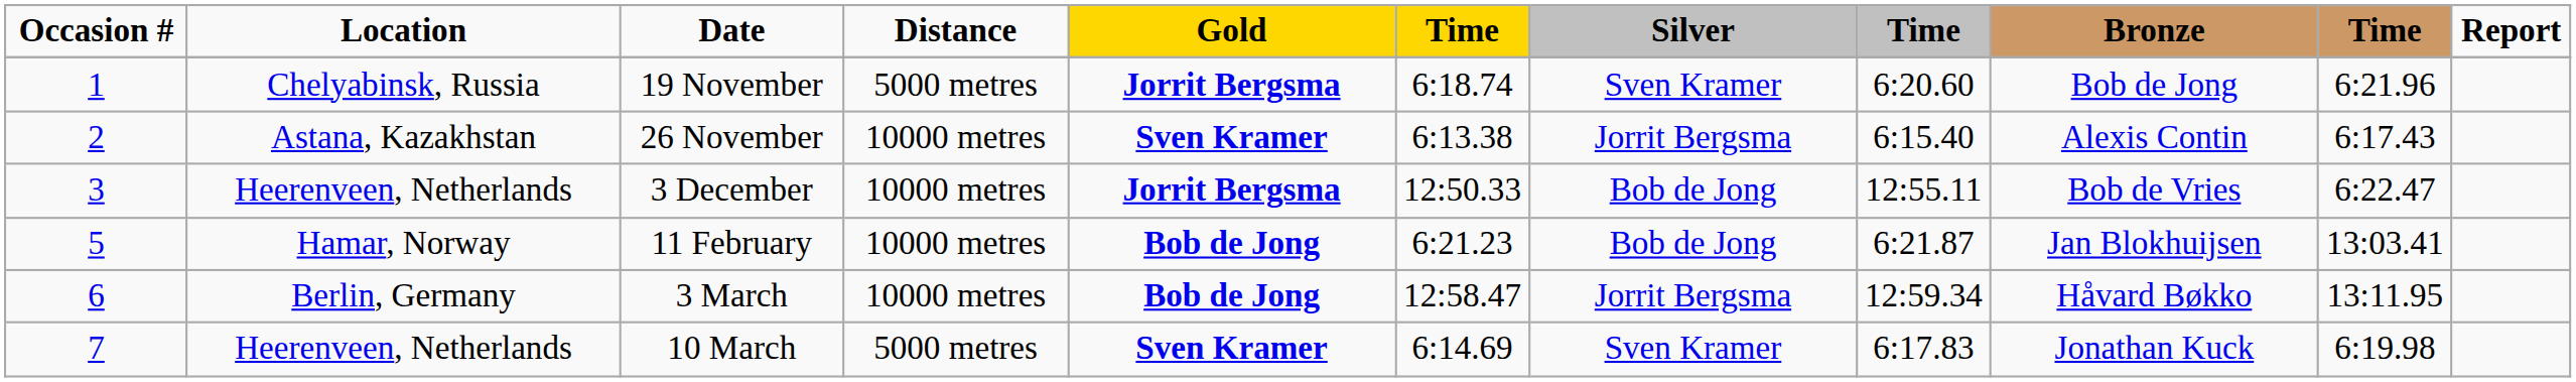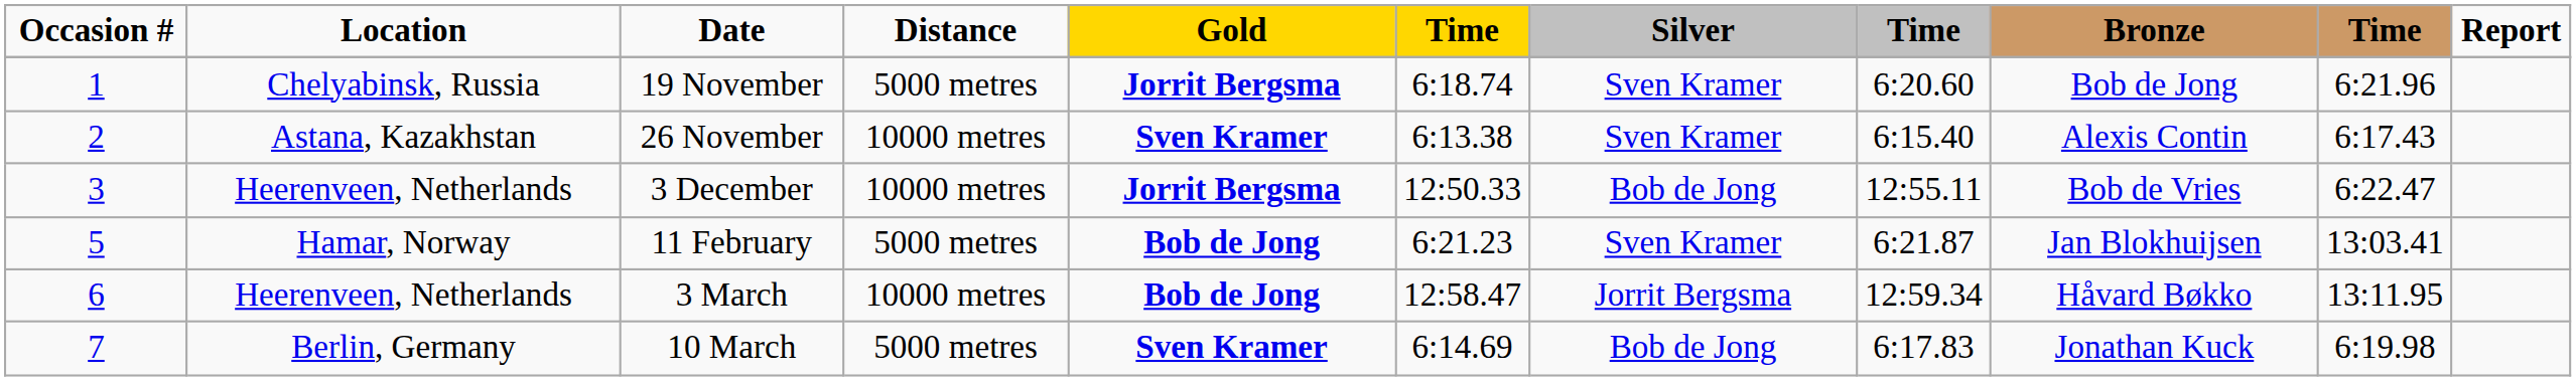26 November | Silver: Jorrit Bergsma -> Sven Kramer
11 February | Distance: 10000 metres -> 5000 metres
11 February | Silver: Bob de Jong -> Sven Kramer
3 March | Location: Berlin, Germany -> Heerenveen, Netherlands
10 March | Location: Heerenveen, Netherlands -> Berlin, Germany
10 March | Silver: Sven Kramer -> Bob de Jong
